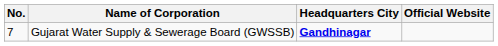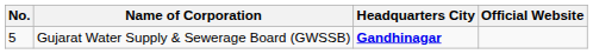Gujarat Water Supply & Sewerage Board (GWSSB) | No.: 7 -> 5
